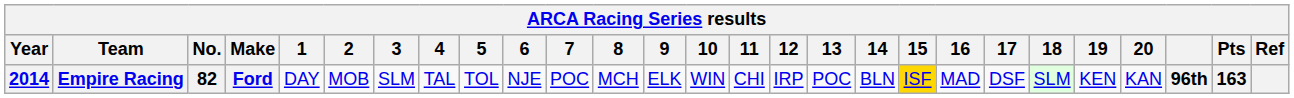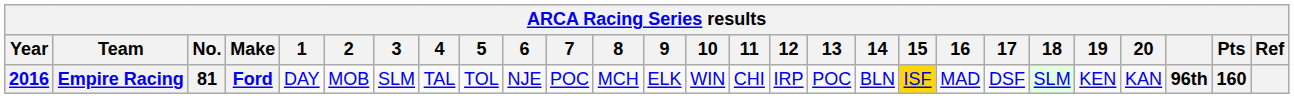Empire Racing | Year: 2014 -> 2016
Empire Racing | No.: 82 -> 81
Empire Racing | Pts: 163 -> 160
